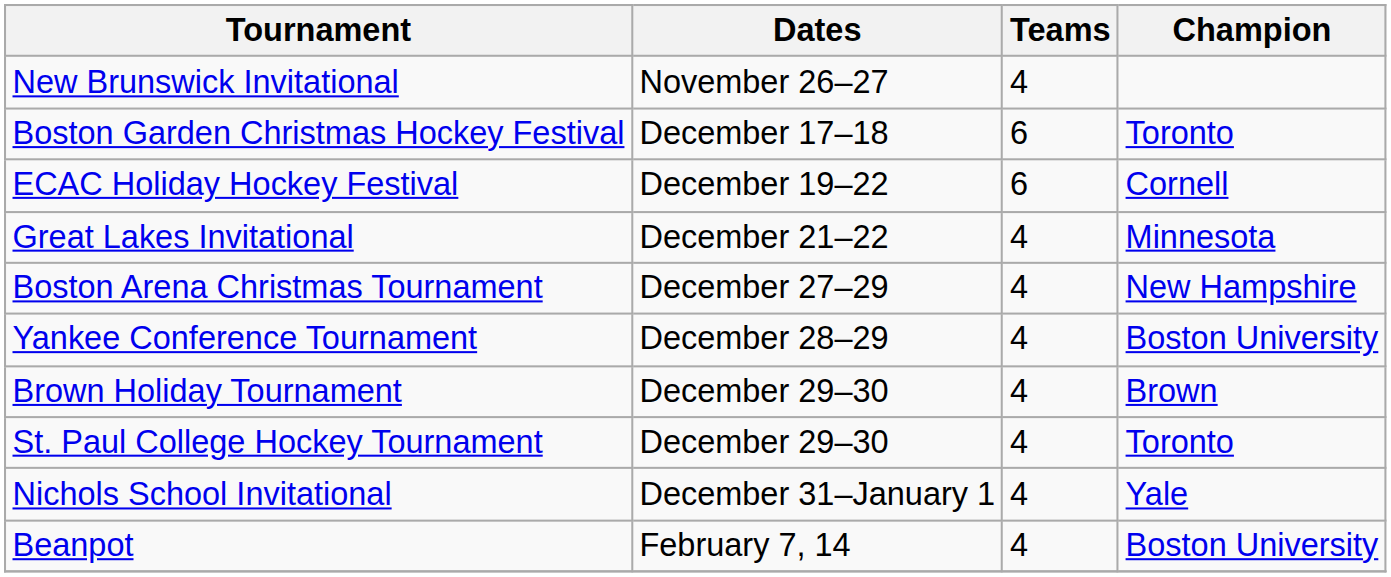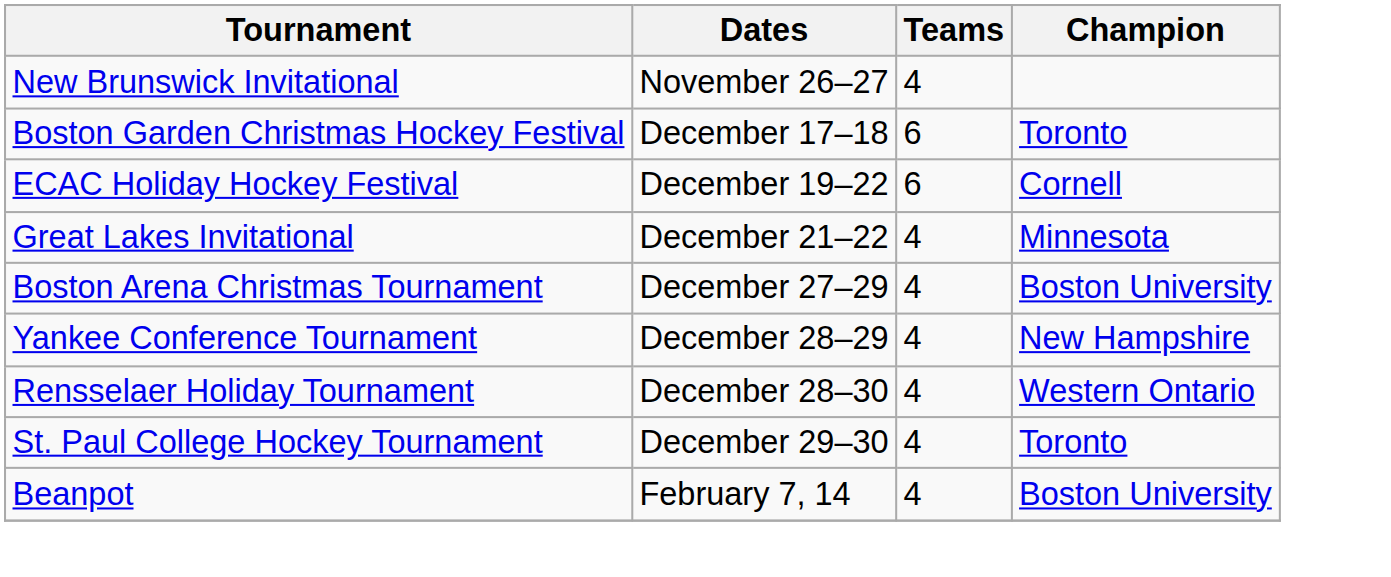Boston Arena Christmas Tournament | Champion: New Hampshire -> Boston University
Yankee Conference Tournament | Champion: Boston University -> New Hampshire
+ row: Rensselaer Holiday Tournament | December 28–30 | 4 | Western Ontario
- row: Brown Holiday Tournament | December 29–30 | 4 | Brown
- row: Nichols School Invitational | December 31–January 1 | 4 | Yale
